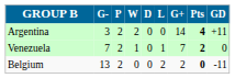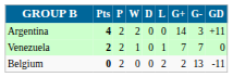columns swapped: Pts <-> G-
